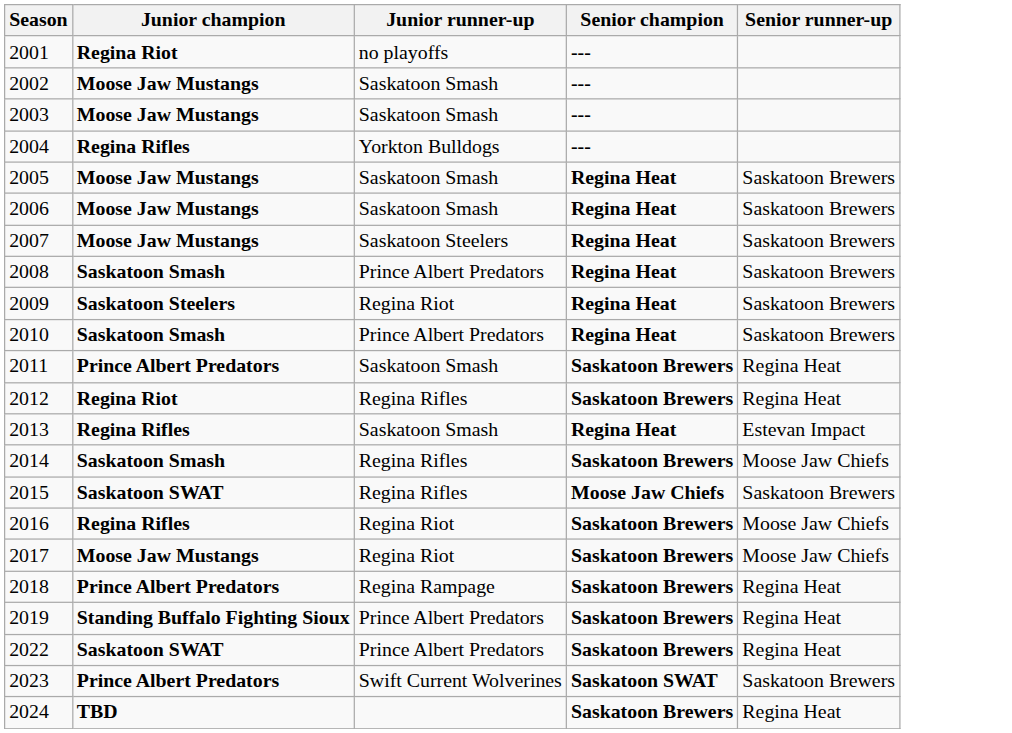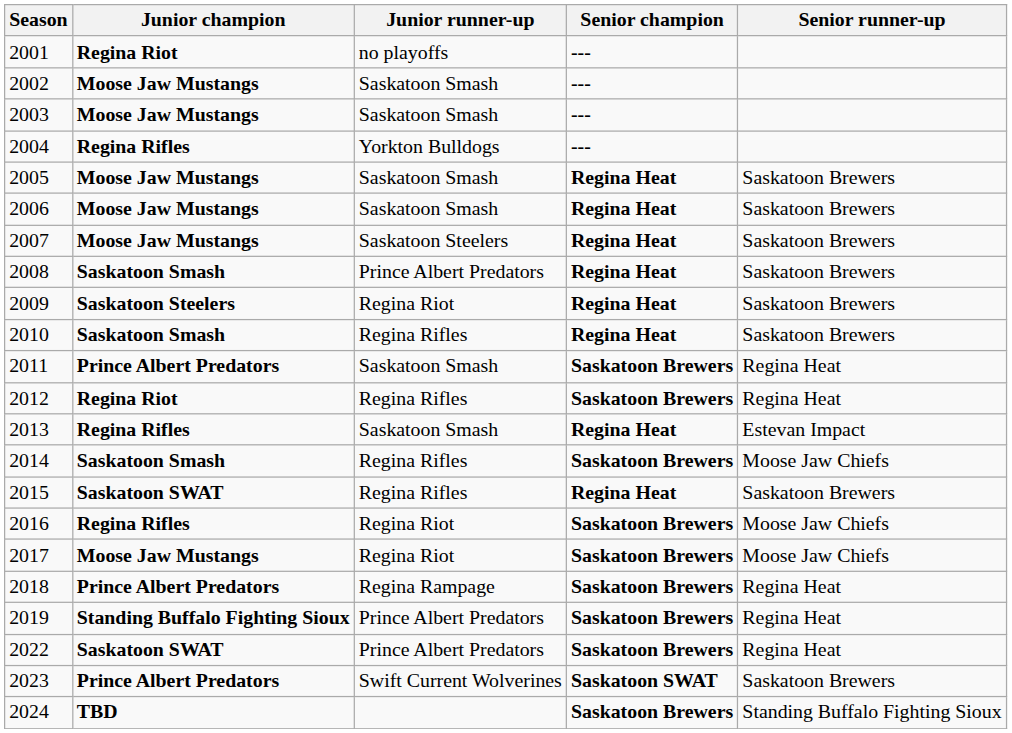2010 | Junior runner-up: Prince Albert Predators -> Regina Rifles
2015 | Senior champion: Moose Jaw Chiefs -> Regina Heat
2024 | Senior runner-up: Regina Heat -> Standing Buffalo Fighting Sioux
